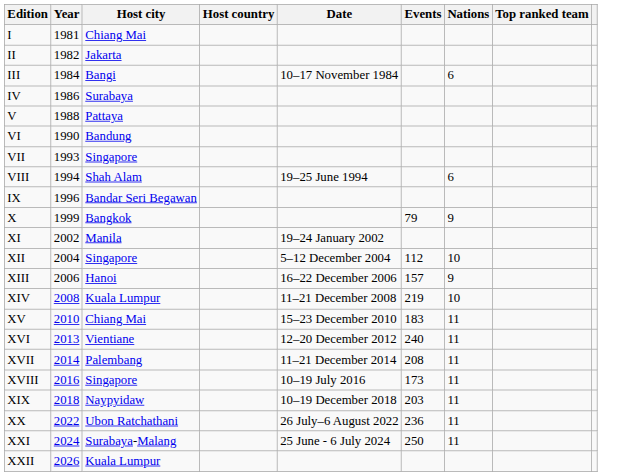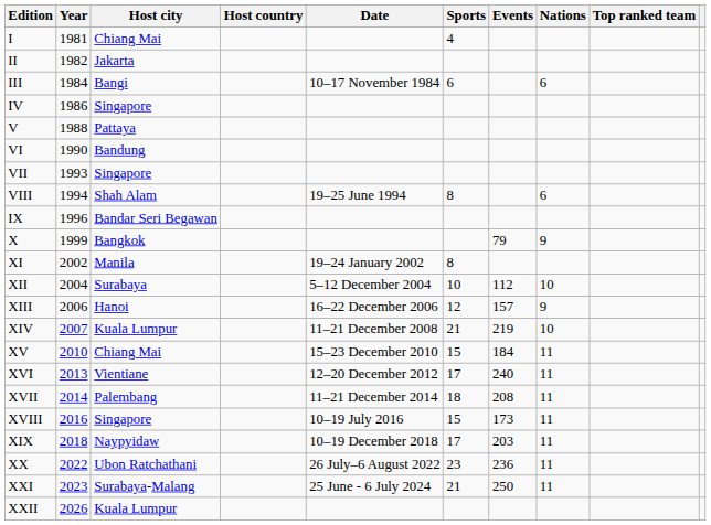+ column: Sports | 4 | 6 | 8 | 8 | 10 | 12 | 21 | 15 | 17 | 18 | 15 | 17 | 23 | 21
IV | Host city: Surabaya -> Singapore
XII | Host city: Singapore -> Surabaya
XIV | Year: 2008 -> 2007
XV | Events: 183 -> 184
XXI | Year: 2024 -> 2023
